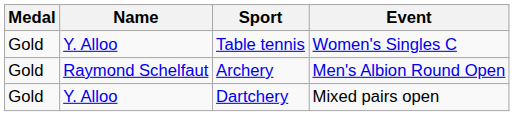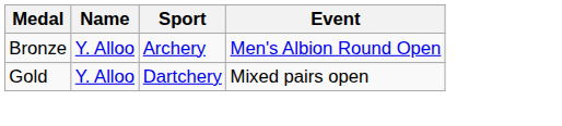- row: Gold | Y. Alloo | Table tennis | Women's Singles C
Archery | Medal: Gold -> Bronze
Archery | Name: Raymond Schelfaut -> Y. Alloo
